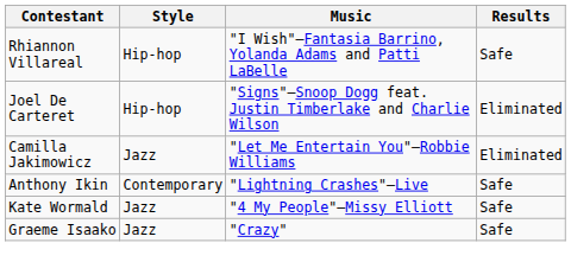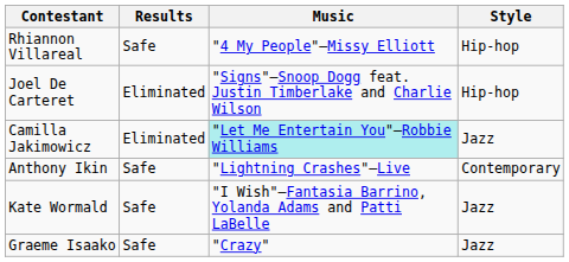columns swapped: Style <-> Results
Rhiannon Villareal | Music: "I Wish"—Fantasia Barrino, Yolanda Adams and Patti LaBelle -> "4 My People"—Missy Elliott
Camilla Jakimowicz | Music: no background -> paleturquoise background
Kate Wormald | Music: "4 My People"—Missy Elliott -> "I Wish"—Fantasia Barrino, Yolanda Adams and Patti LaBelle
